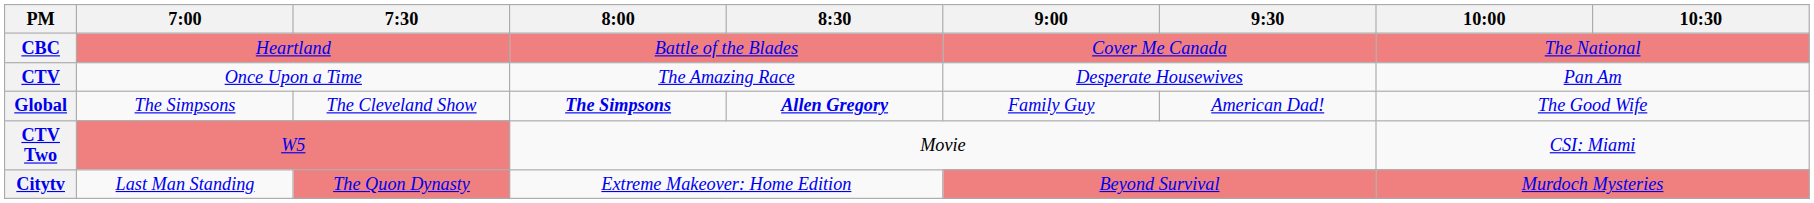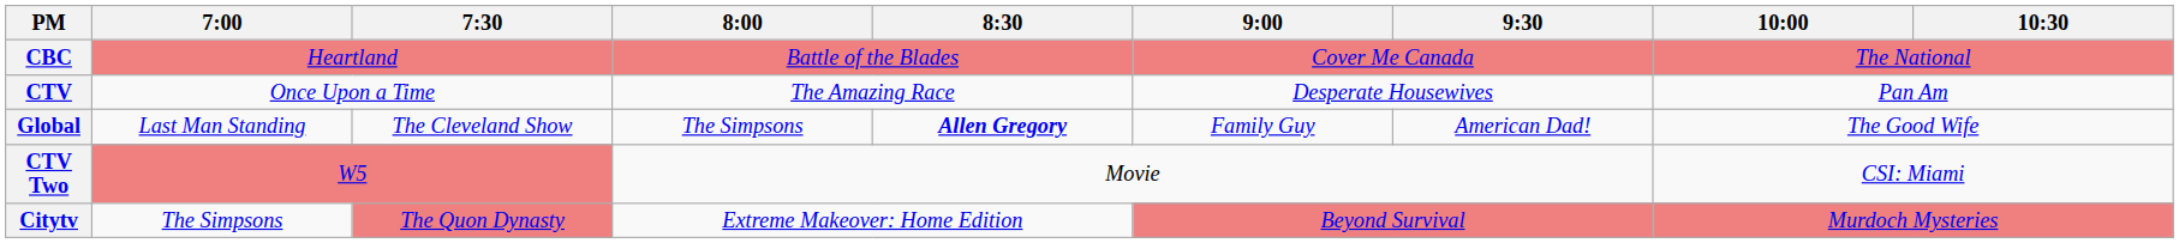Global | 7:00: The Simpsons -> Last Man Standing
Global | 8:00: bold -> normal
Citytv | 7:00: Last Man Standing -> The Simpsons
